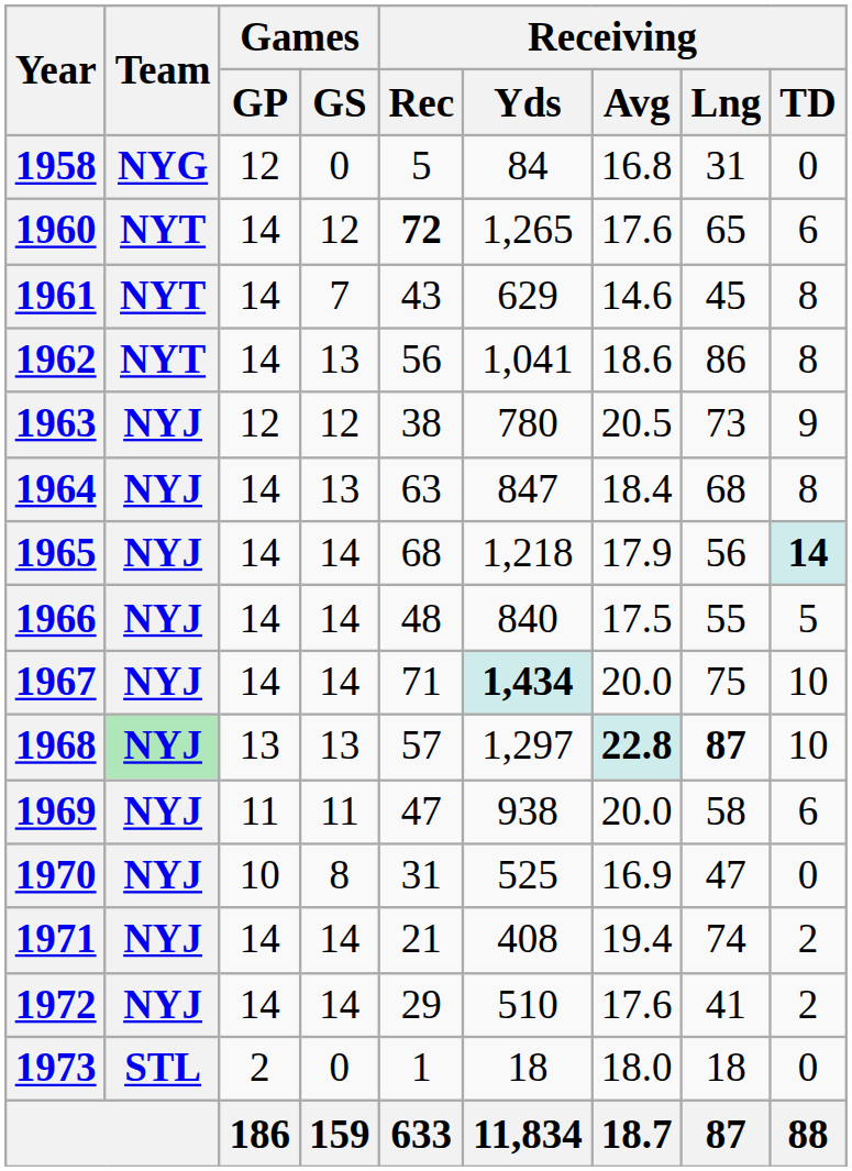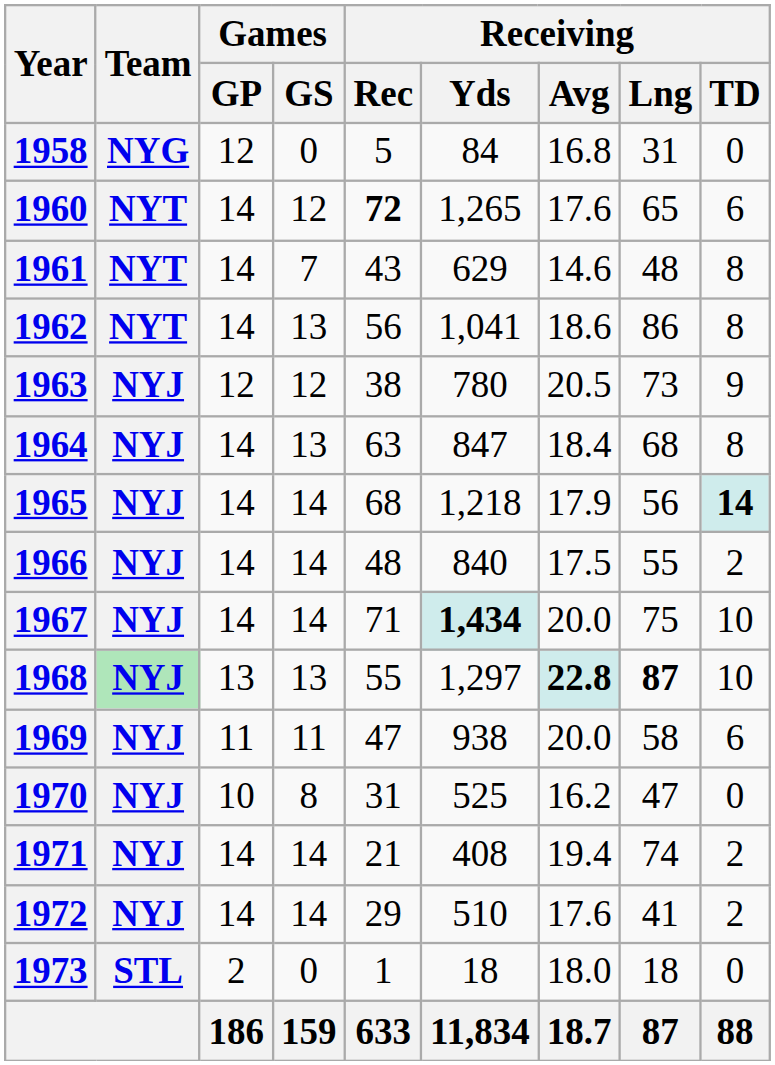1961 | Receiving / Lng: 45 -> 48
1966 | Receiving / TD: 5 -> 2
1968 | Receiving / Rec: 57 -> 55
1970 | Receiving / Avg: 16.9 -> 16.2
